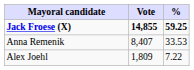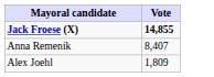- column: % | 59.25 | 33.53 | 7.22
